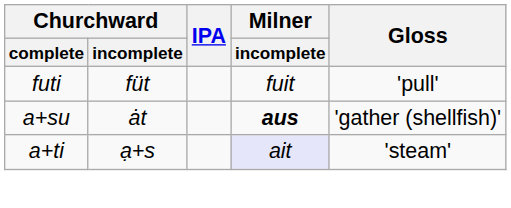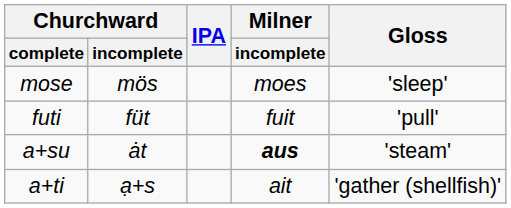+ row: mose | mös | moes | 'sleep'
a+su | Gloss: 'gather (shellfish)' -> 'steam'
a+ti | Milner / incomplete: lavender background -> no background
a+ti | Gloss: 'steam' -> 'gather (shellfish)'
